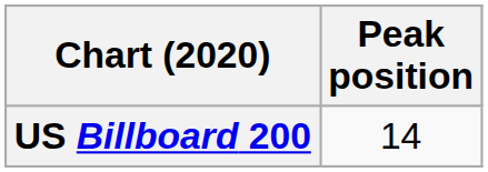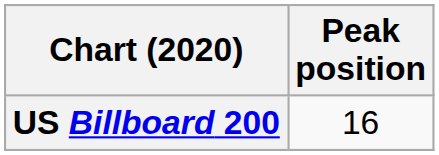US Billboard 200 | Peak position: 14 -> 16
